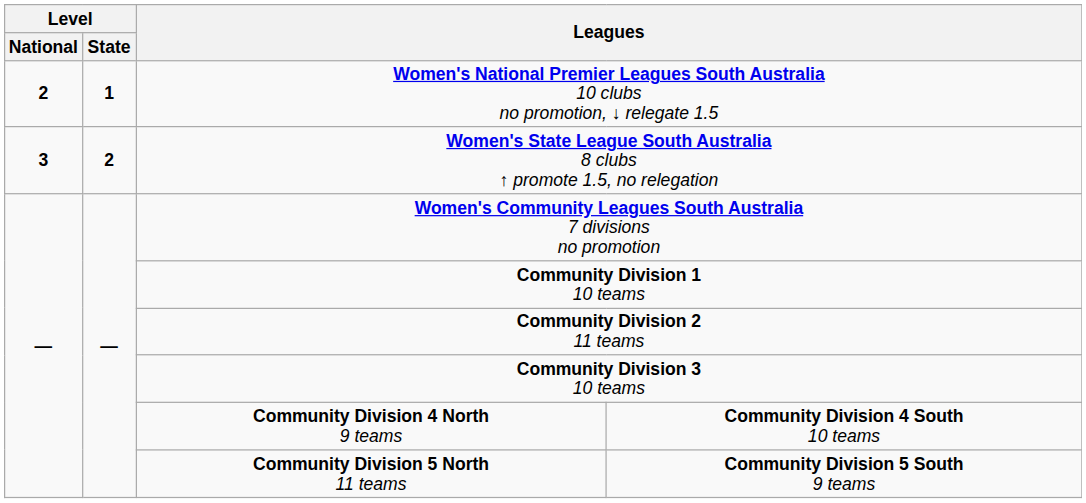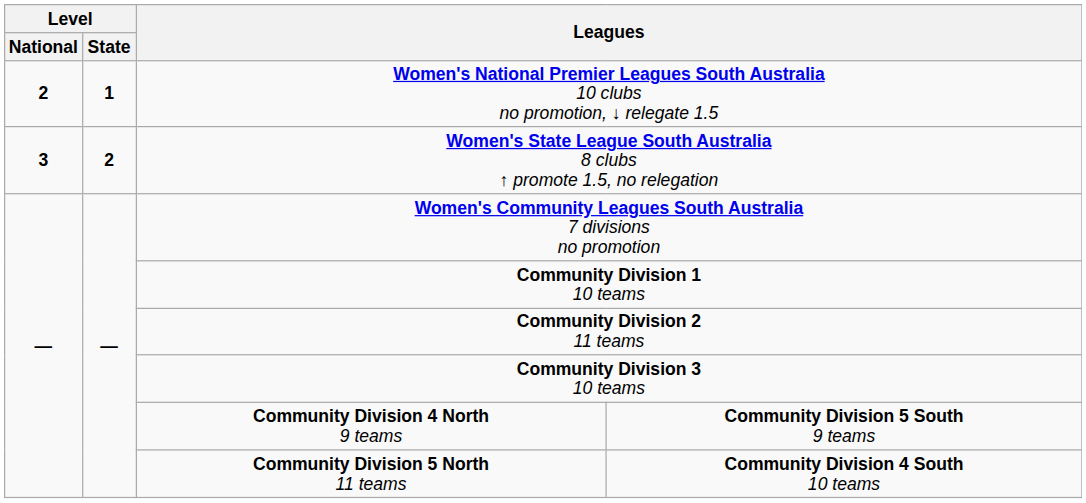Community Division 4 North 9 teams | column 4: Community Division 4 South 10 teams -> Community Division 5 South 9 teams
Community Division 5 North 11 teams | column 4: Community Division 5 South 9 teams -> Community Division 4 South 10 teams
